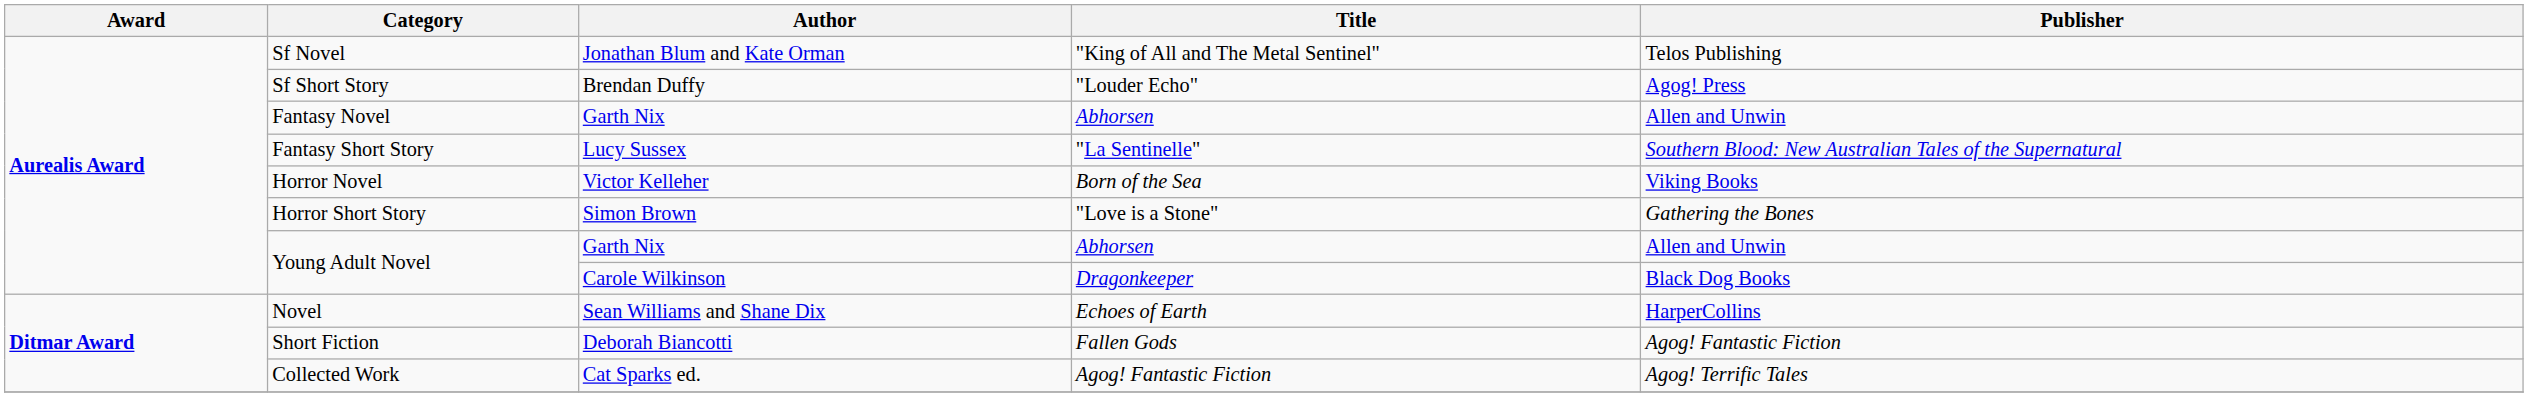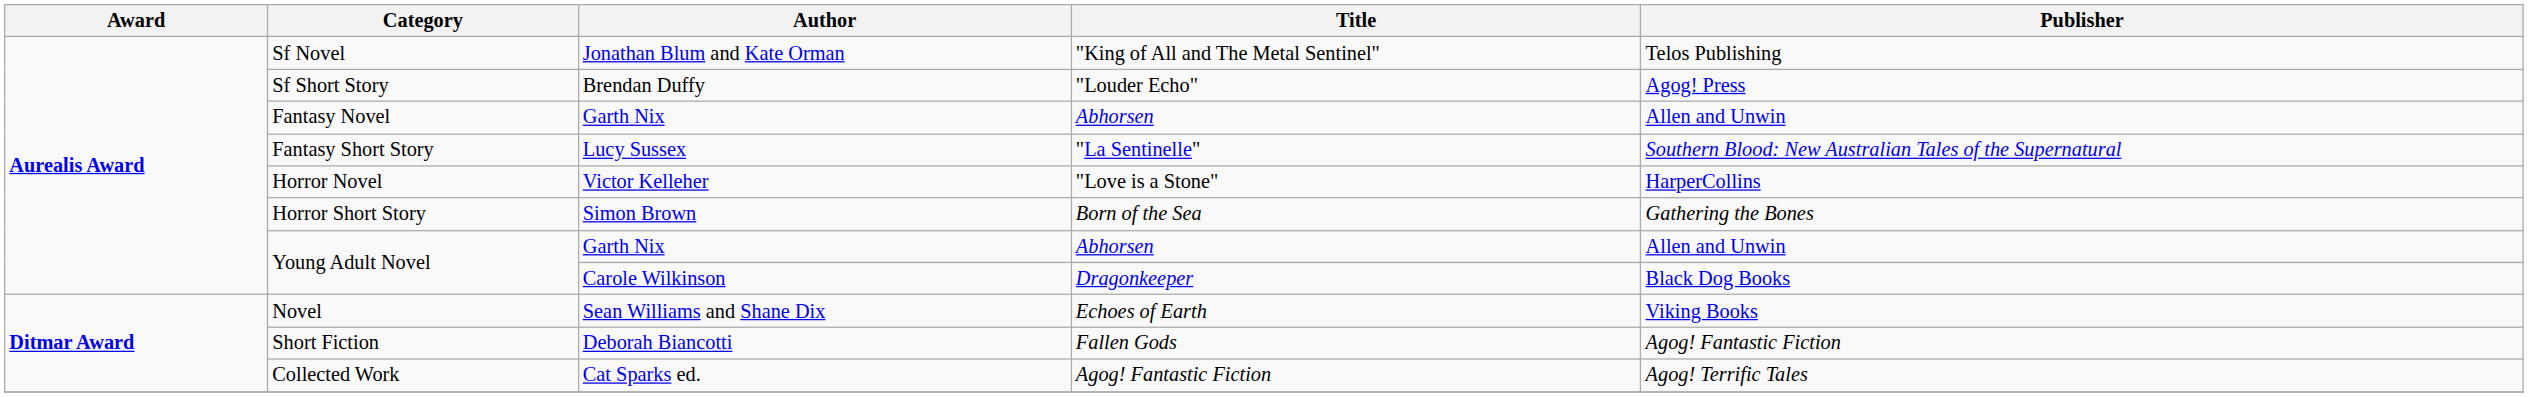Horror Novel | Title: Born of the Sea -> "Love is a Stone"
Horror Novel | Publisher: Viking Books -> HarperCollins
Horror Short Story | Title: "Love is a Stone" -> Born of the Sea
Novel | Publisher: HarperCollins -> Viking Books
